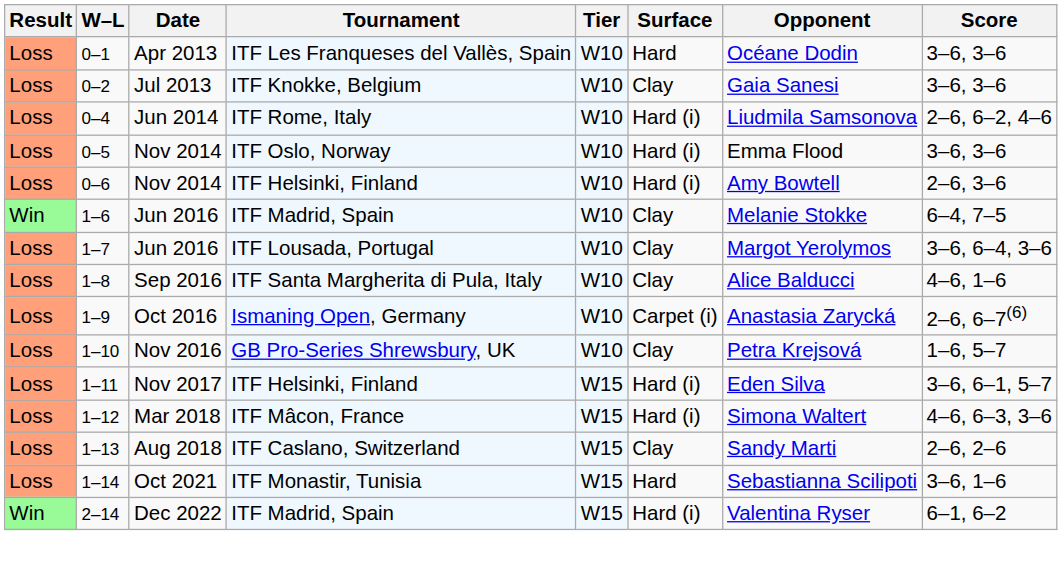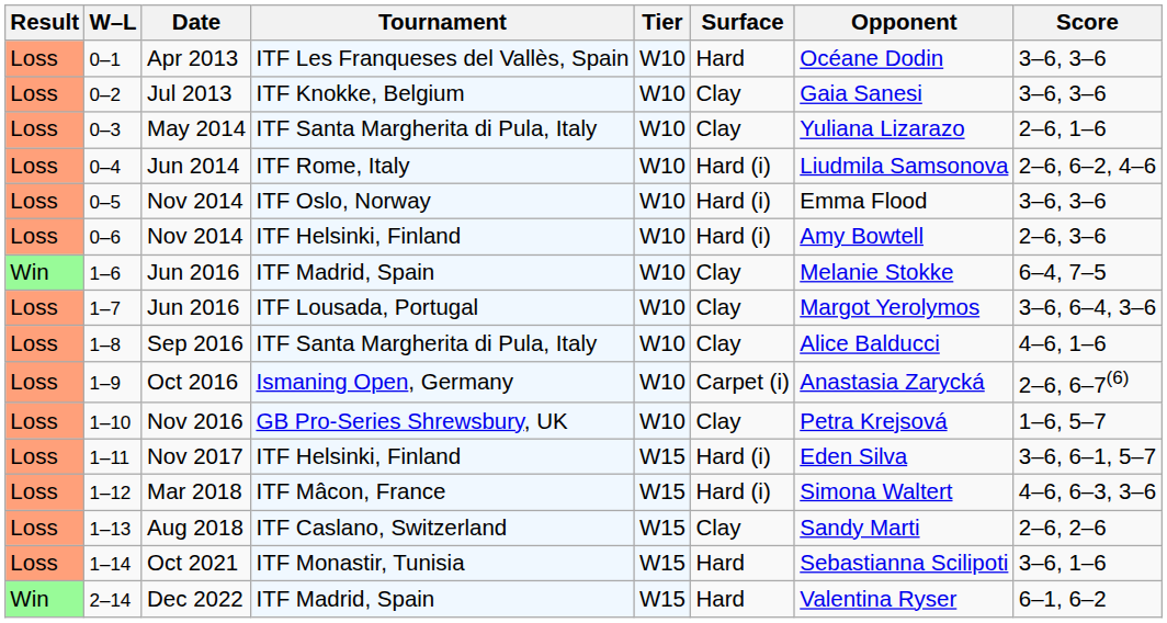+ row: Loss | 0–3 | May 2014 | ITF Santa Margherita di Pula, Italy | W10 | Clay | Yuliana Lizarazo | 2–6, 1–6
2–14 | Surface: Hard (i) -> Hard
